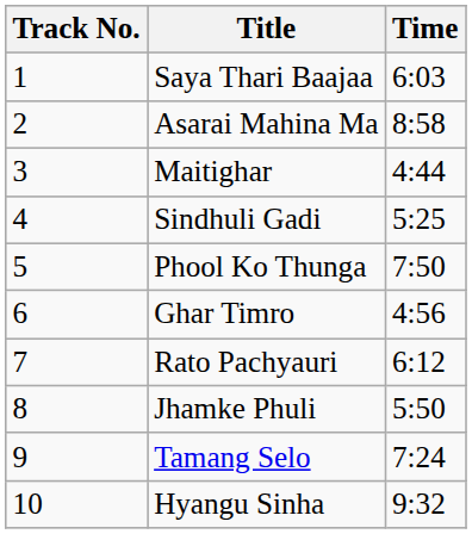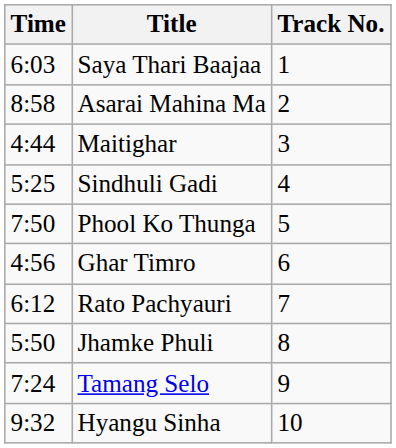columns swapped: Track No. <-> Time
